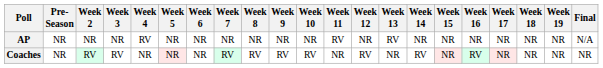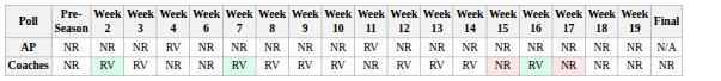- column: Week 5 | NR | NR
AP | Week 13: RV -> NR
Coaches | Week 13: NR -> RV
